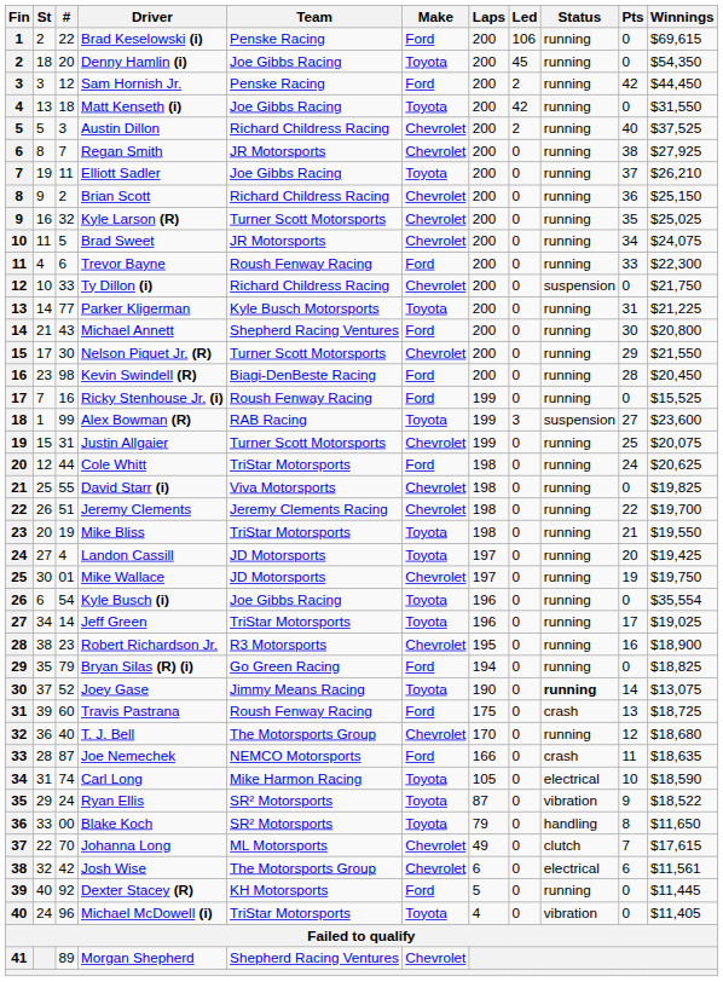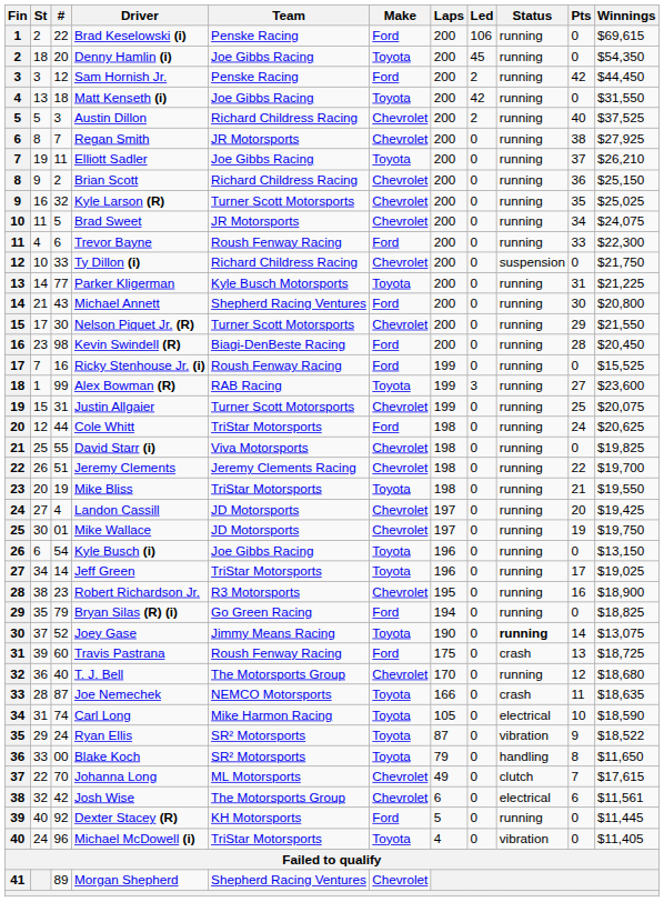Alex Bowman (R) | Status: suspension -> running
Landon Cassill | Make: Toyota -> Chevrolet
Kyle Busch (i) | Winnings: $35,554 -> $13,150
Joe Nemechek | Make: Ford -> Toyota
